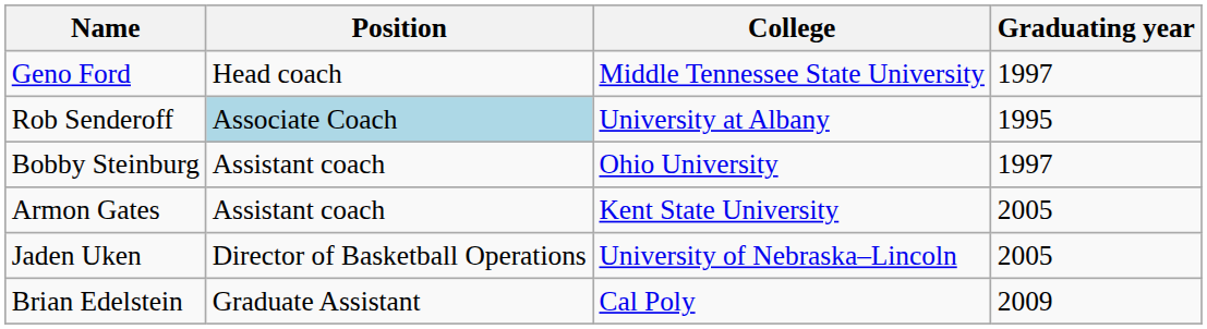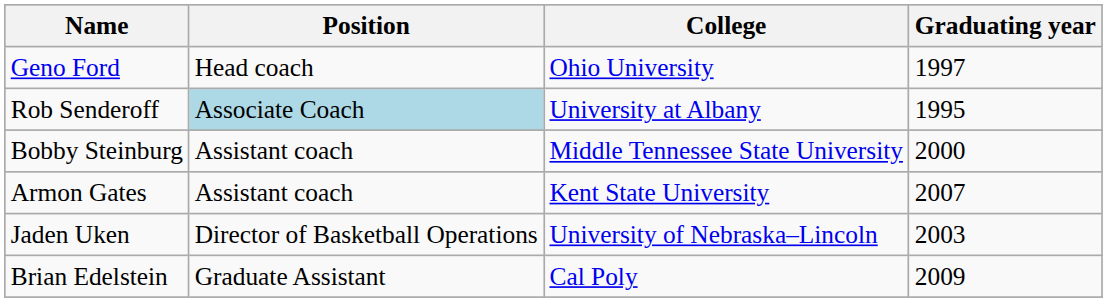Geno Ford | College: Middle Tennessee State University -> Ohio University
Bobby Steinburg | College: Ohio University -> Middle Tennessee State University
Bobby Steinburg | Graduating year: 1997 -> 2000
Armon Gates | Graduating year: 2005 -> 2007
Jaden Uken | Graduating year: 2005 -> 2003
